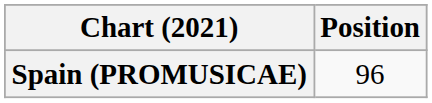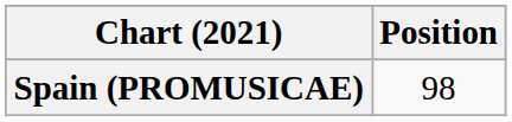Spain (PROMUSICAE) | Position: 96 -> 98
